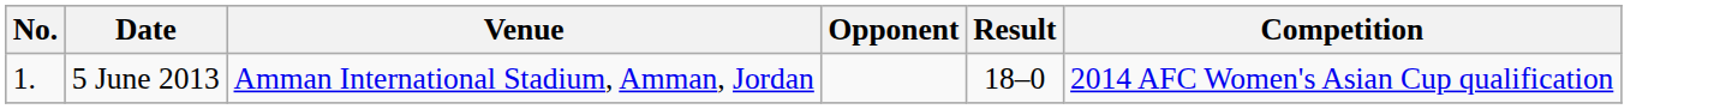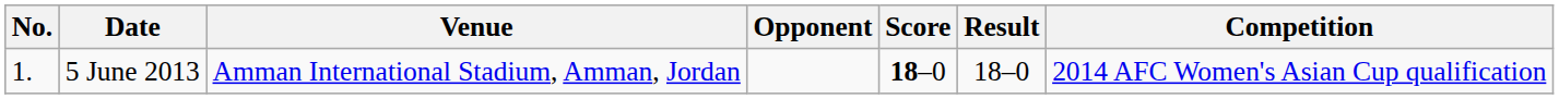+ column: Score | 18–0
